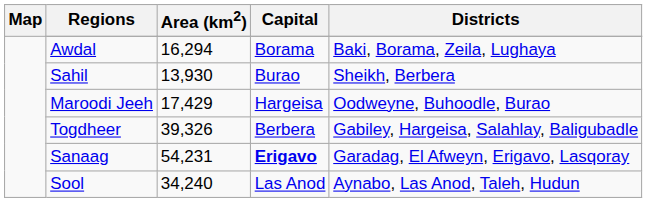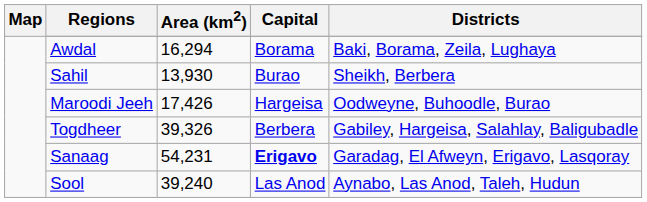Maroodi Jeeh | Area (km2): 17,429 -> 17,426
Sool | Area (km2): 34,240 -> 39,240
